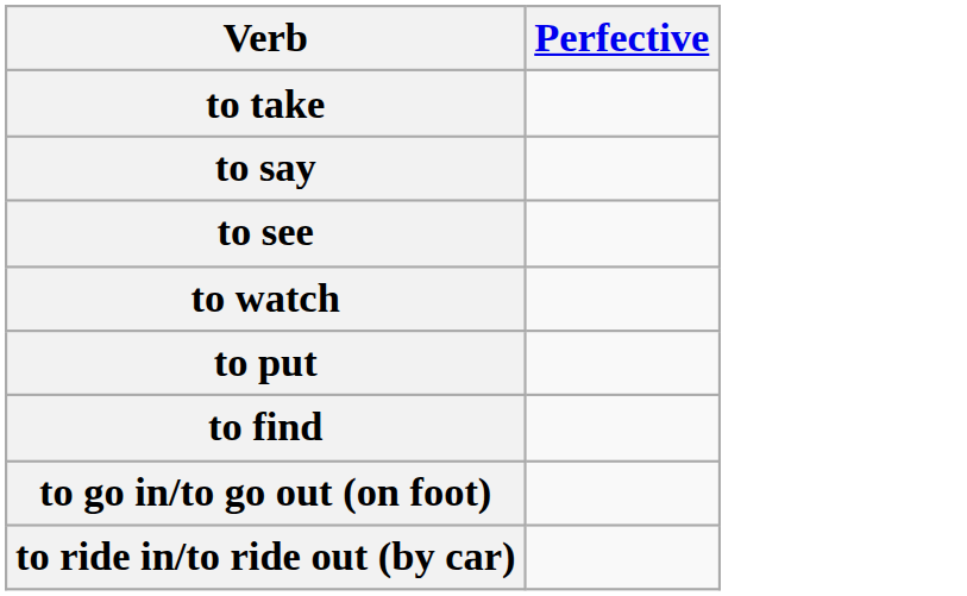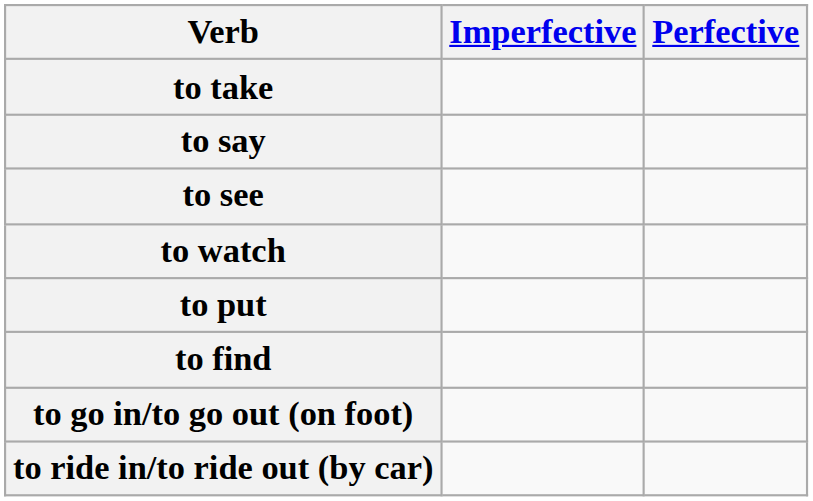+ column: Imperfective
